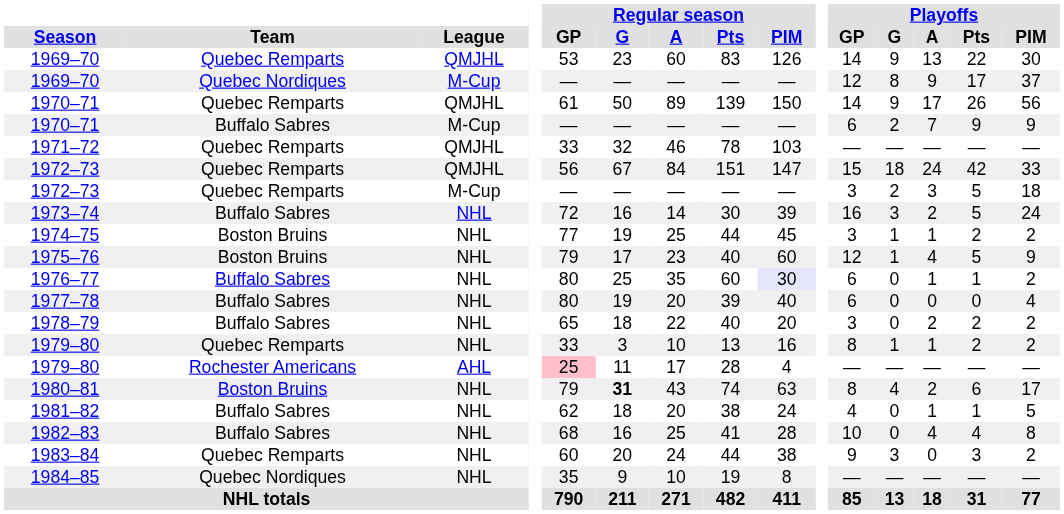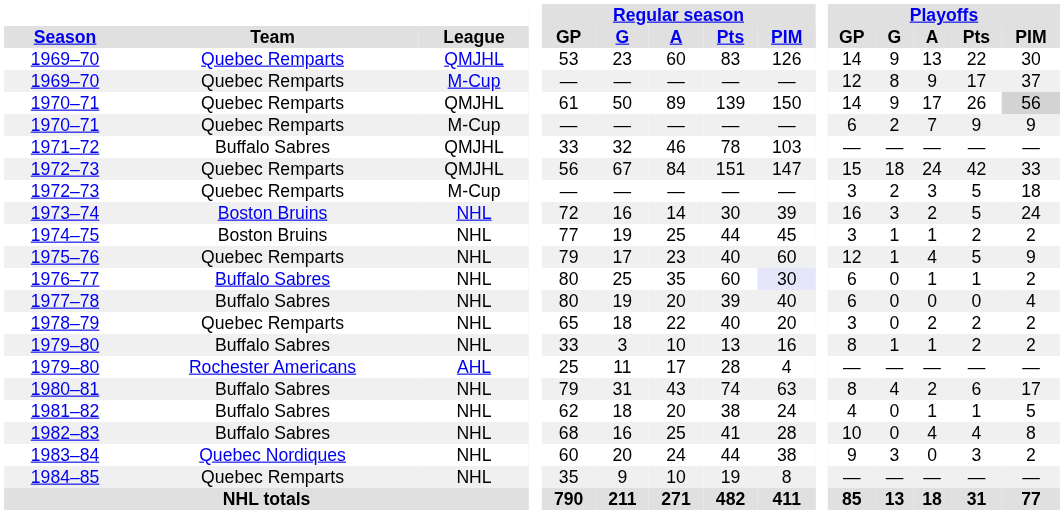1969–70 / M-Cup | Team: Quebec Nordiques -> Quebec Remparts
1970–71 / QMJHL | Playoffs / PIM: no background -> lightgrey background
1970–71 / M-Cup | Team: Buffalo Sabres -> Quebec Remparts
1971–72 | Team: Quebec Remparts -> Buffalo Sabres
1973–74 | Team: Buffalo Sabres -> Boston Bruins
1975–76 | Team: Boston Bruins -> Quebec Remparts
1978–79 | Team: Buffalo Sabres -> Quebec Remparts
1979–80 / NHL | Team: Quebec Remparts -> Buffalo Sabres
1979–80 / AHL | Regular season / GP: pink background -> no background
1980–81 | Team: Boston Bruins -> Buffalo Sabres
1980–81 | Regular season / G: bold -> normal
1983–84 | Team: Quebec Remparts -> Quebec Nordiques
1984–85 | Team: Quebec Nordiques -> Quebec Remparts
